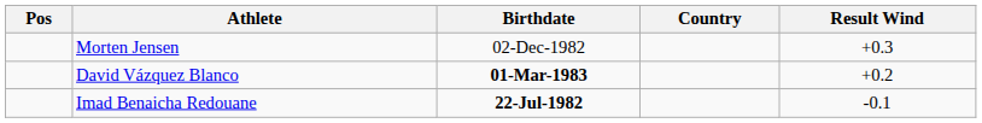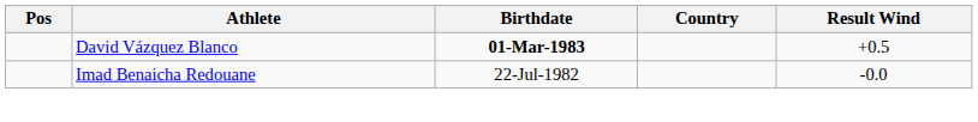- row: Morten Jensen | 02-Dec-1982 | +0.3
David Vázquez Blanco | Result Wind: +0.2 -> +0.5
Imad Benaicha Redouane | Birthdate: bold -> normal
Imad Benaicha Redouane | Result Wind: -0.1 -> -0.0
